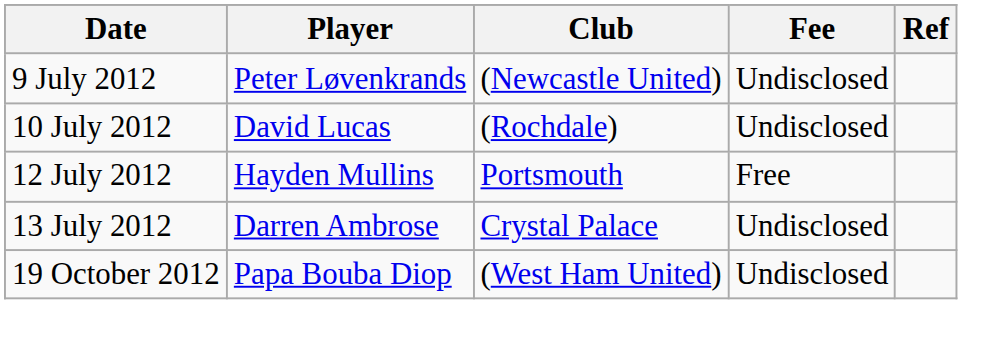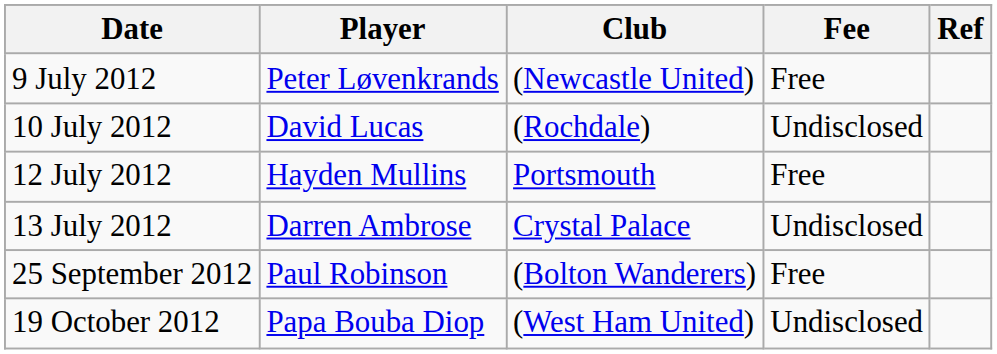9 July 2012 | Fee: Undisclosed -> Free
+ row: 25 September 2012 | Paul Robinson | (Bolton Wanderers) | Free
